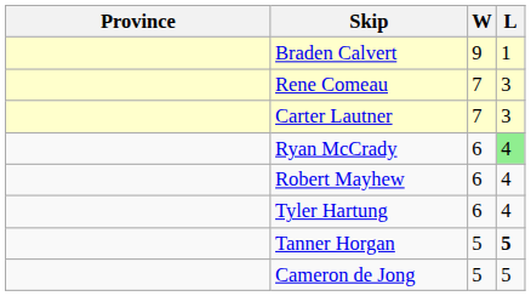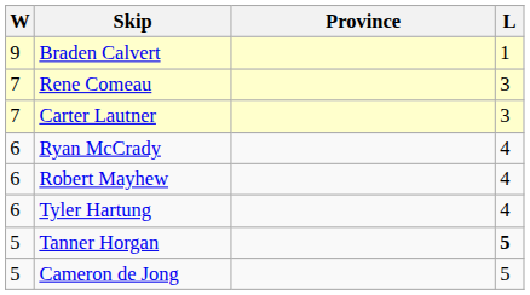columns swapped: Province <-> W
Ryan McCrady | L: lightgreen background -> no background
